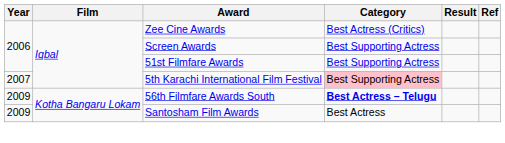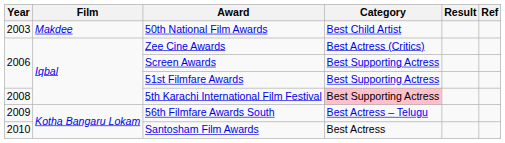+ row: 2003 | Makdee | 50th National Film Awards | Best Child Artist
5th Karachi International Film Festival | Year: 2007 -> 2008
56th Filmfare Awards South | Category: bold -> normal
Santosham Film Awards | Year: 2009 -> 2010
